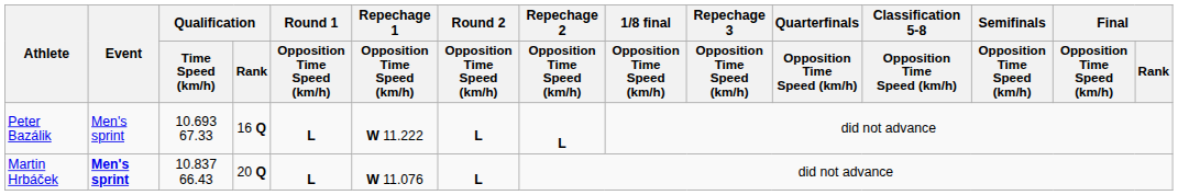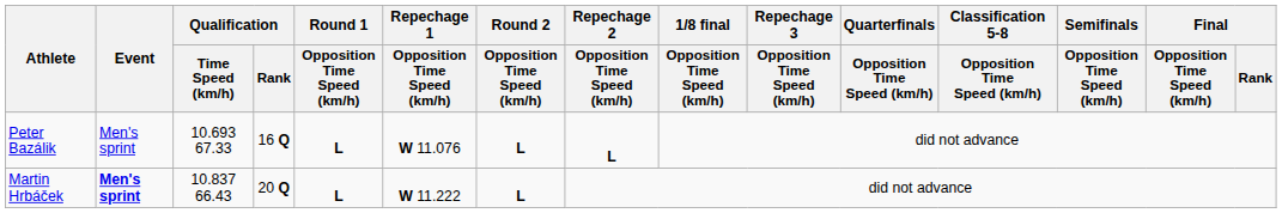Peter Bazálik | Repechage 1 / Opposition Time Speed (km/h): W 11.222 -> W 11.076
Martin Hrbáček | Repechage 1 / Opposition Time Speed (km/h): W 11.076 -> W 11.222
